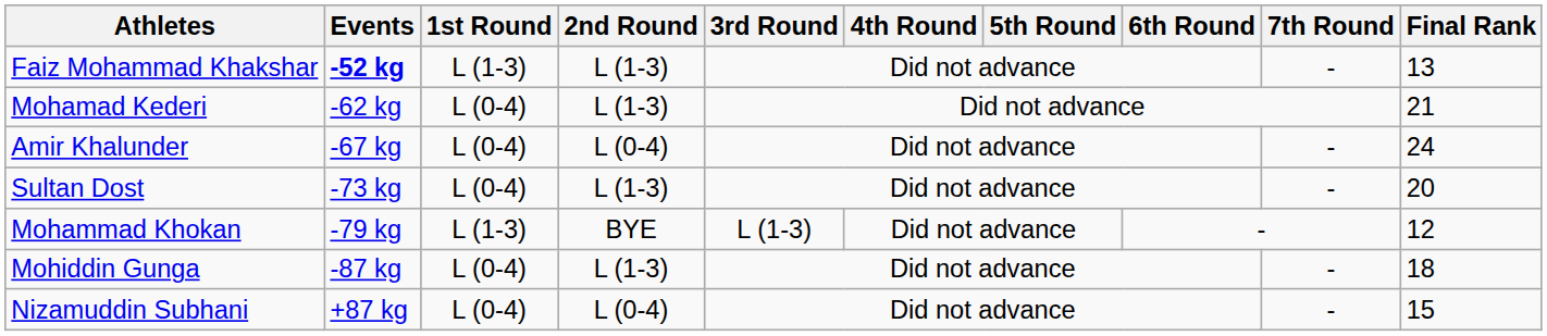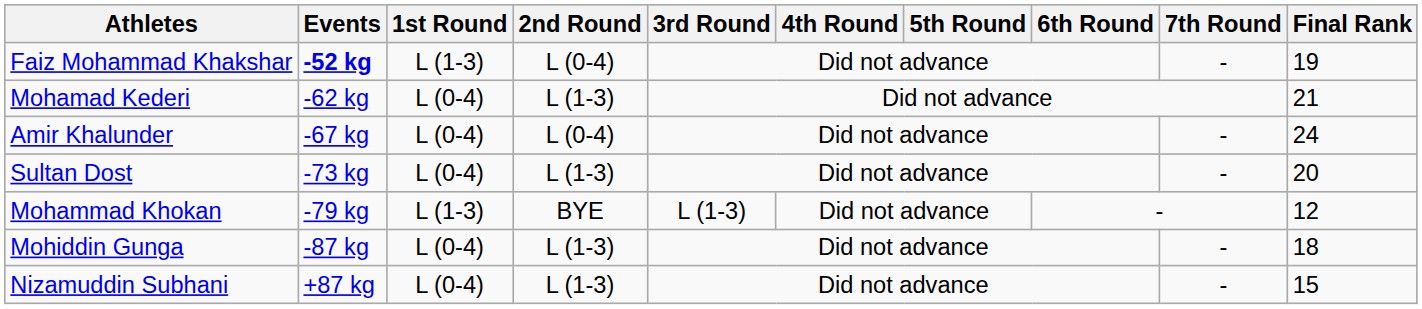Faiz Mohammad Khakshar | 2nd Round: L (1-3) -> L (0-4)
Faiz Mohammad Khakshar | Final Rank: 13 -> 19
Nizamuddin Subhani | 2nd Round: L (0-4) -> L (1-3)
